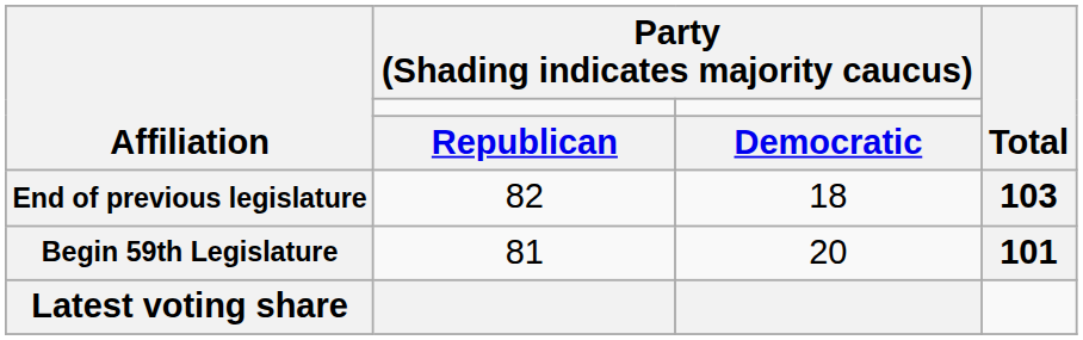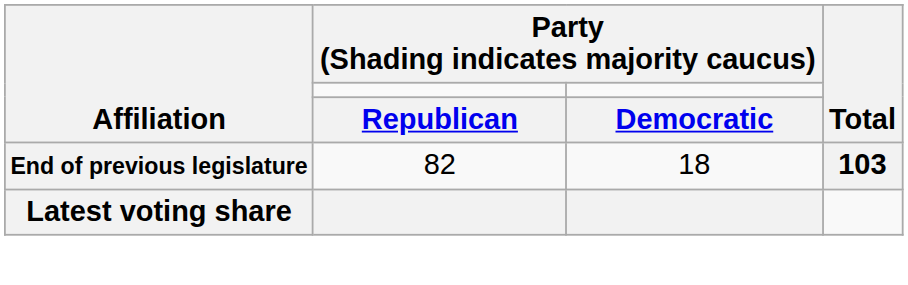- row: Begin 59th Legislature | 81 | 20 | 101
